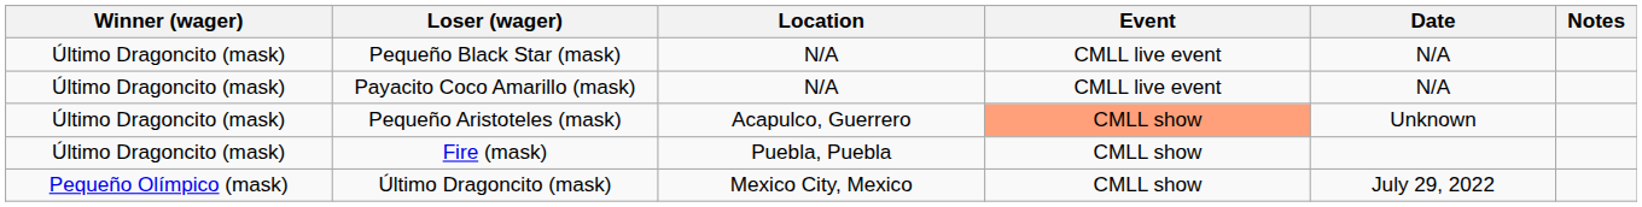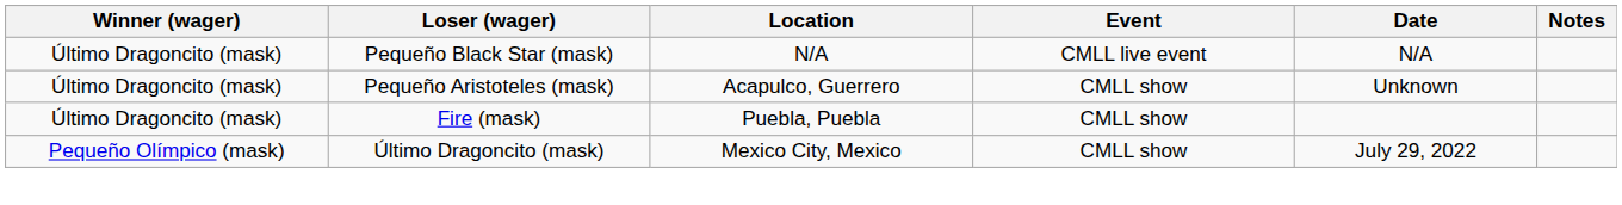- row: Último Dragoncito (mask) | Payacito Coco Amarillo (mask) | N/A | CMLL live event | N/A
Pequeño Aristoteles (mask) | Event: lightsalmon background -> no background
